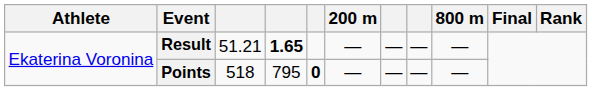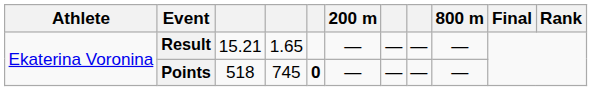Result | column 3: 51.21 -> 15.21
Result | column 4: bold -> normal
Points | column 4: 795 -> 745
